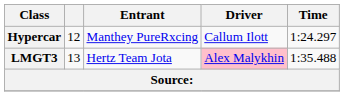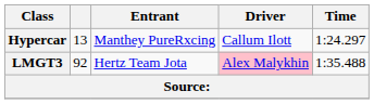Hypercar | column 2: 12 -> 13
LMGT3 | column 2: 13 -> 92
